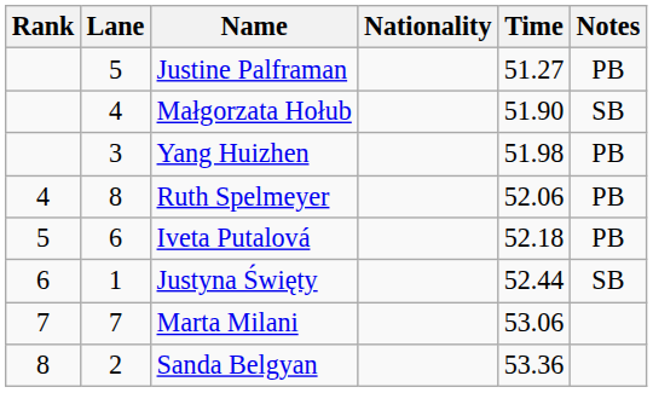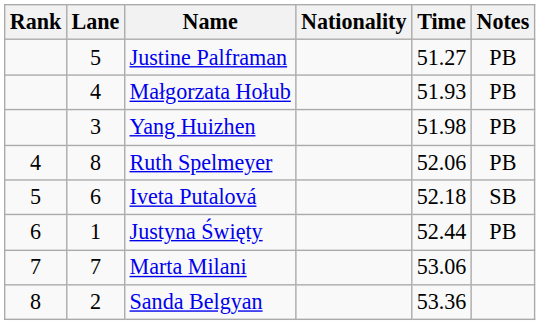Małgorzata Hołub | Time: 51.90 -> 51.93
Małgorzata Hołub | Notes: SB -> PB
Iveta Putalová | Notes: PB -> SB
Justyna Święty | Notes: SB -> PB
